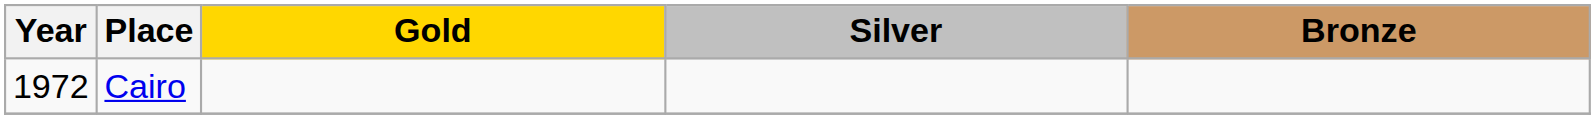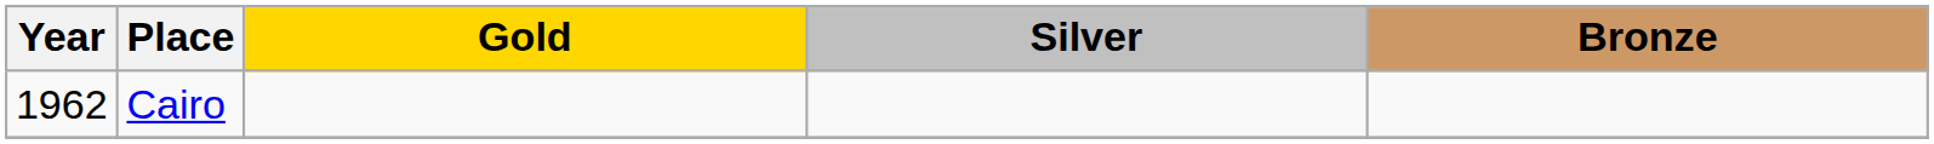Cairo | Year: 1972 -> 1962
